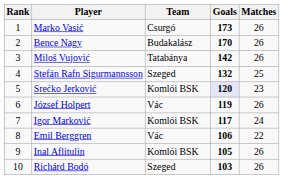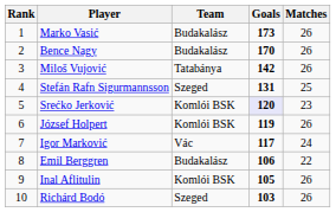Marko Vasić | Team: Csurgó -> Budakalász
Stefán Rafn Sigurmannsson | Goals: 132 -> 131
József Holpert | Team: Vác -> Komlói BSK
Igor Marković | Team: Komlói BSK -> Vác
Emil Berggren | Team: Vác -> Budakalász
